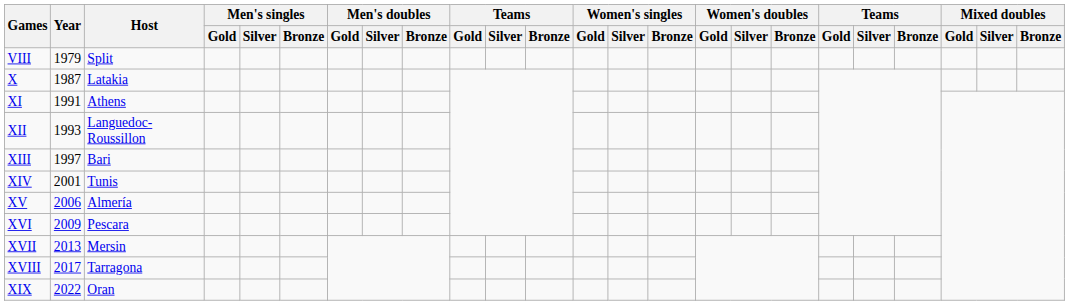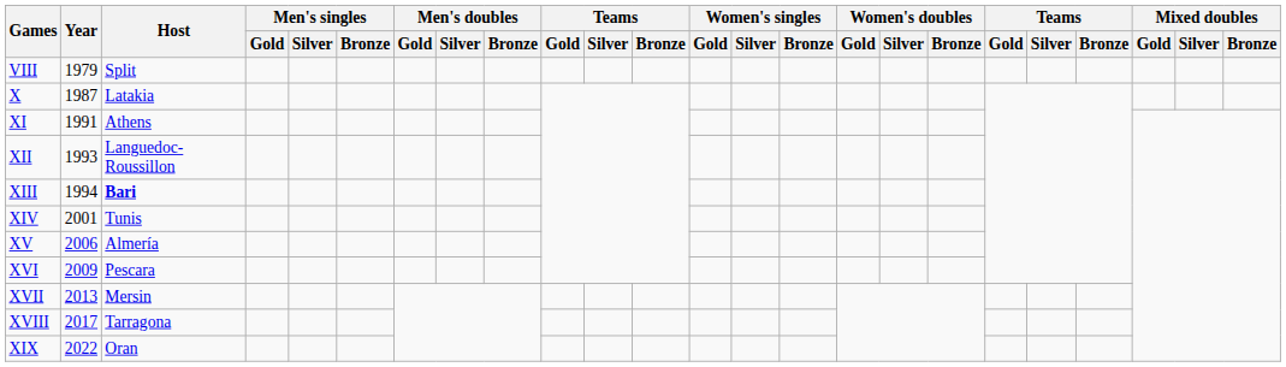XIII | Year: 1997 -> 1994
XIII | Host: normal -> bold
